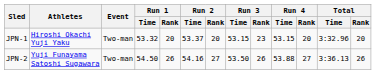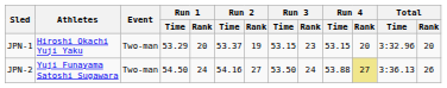JPN-1 | Run 1 / Time: 53.32 -> 53.29
JPN-1 | Run 2 / Rank: 20 -> 19
JPN-2 | Run 1 / Rank: 26 -> 24
JPN-2 | Run 3 / Rank: 26 -> 24
JPN-2 | Run 4 / Rank: no background -> khaki background
